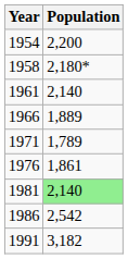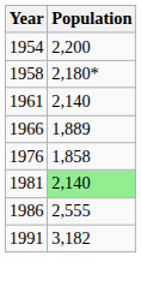- row: 1971 | 1,789
1976 | Population: 1,861 -> 1,858
1986 | Population: 2,542 -> 2,555
